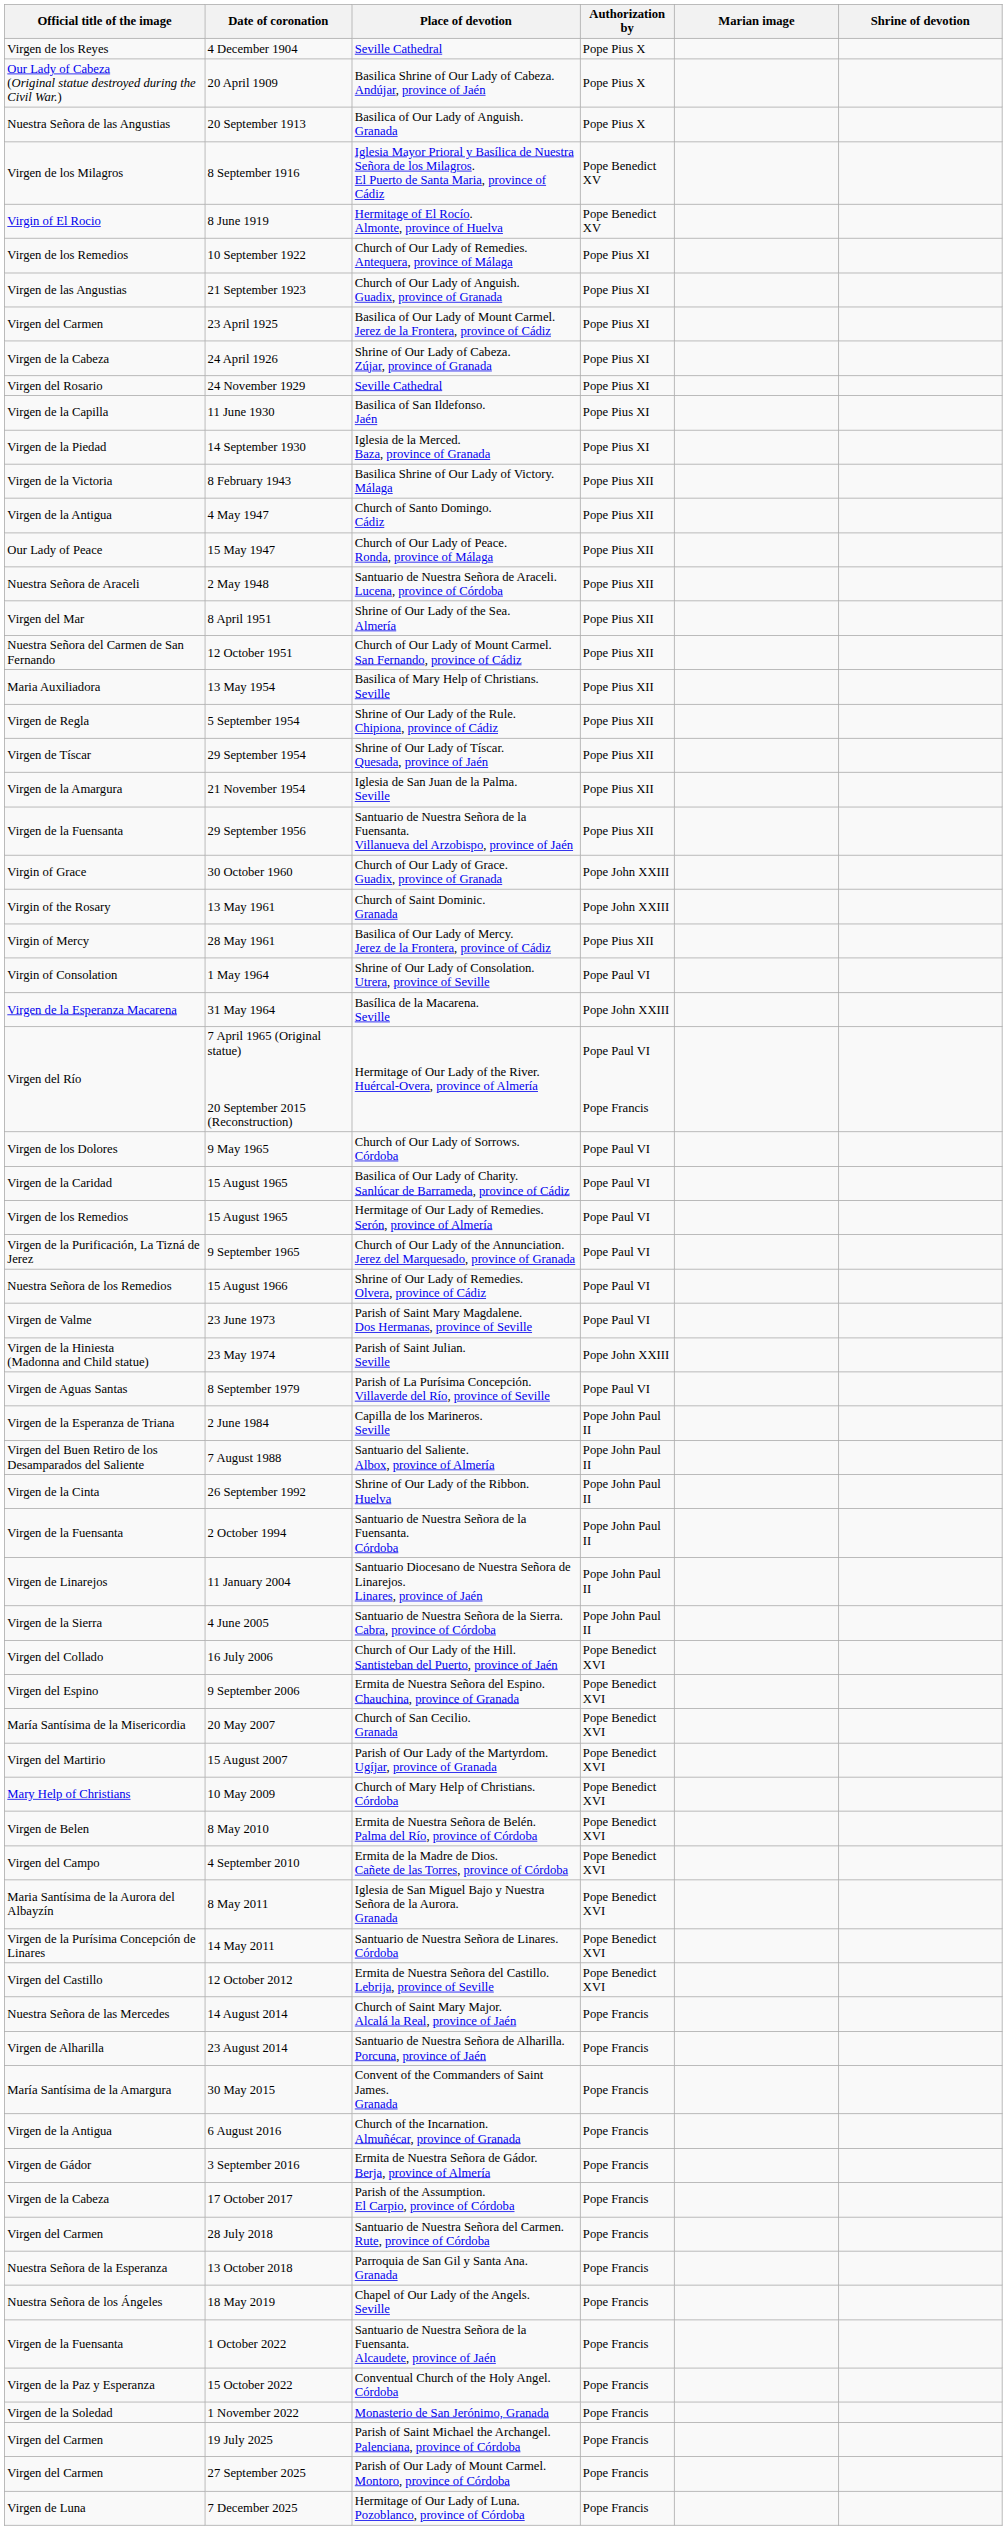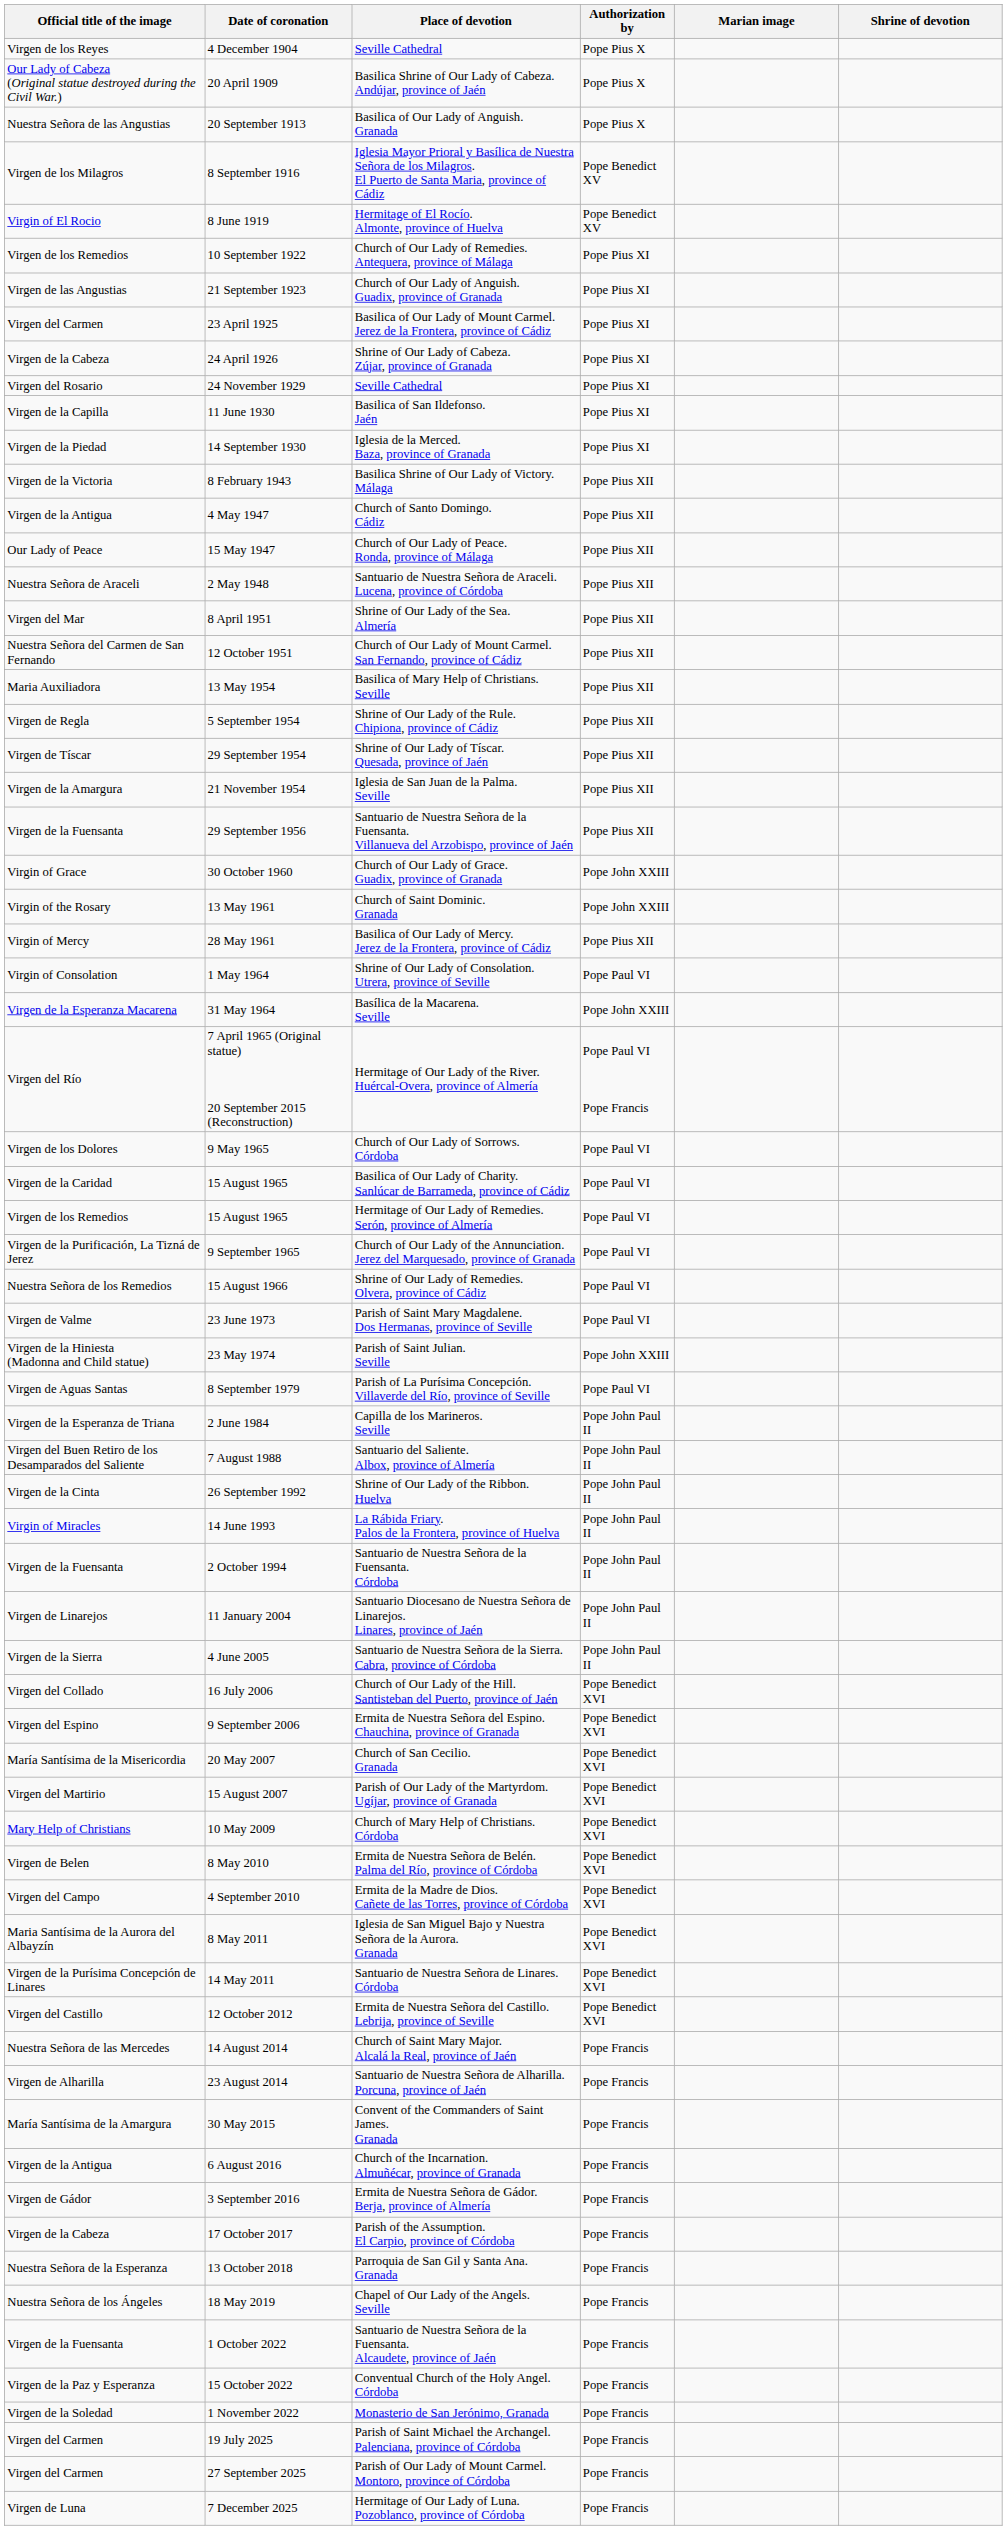+ row: Virgin of Miracles | 14 June 1993 | La Rábida Friary. Palos de la Frontera, province of Huelva | Pope John Paul II
- row: Virgen del Carmen | 28 July 2018 | Santuario de Nuestra Señora del Carmen. Rute, province of Córdoba | Pope Francis
